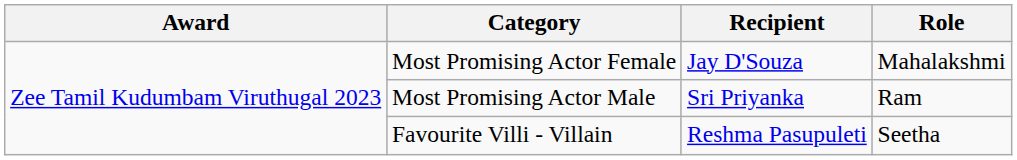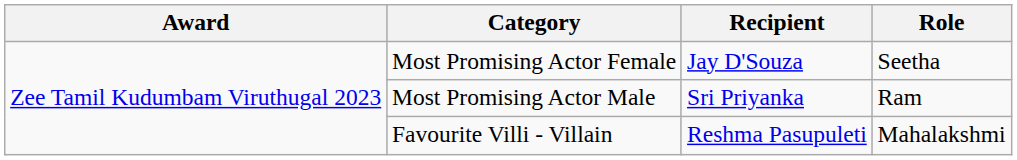Most Promising Actor Female | Role: Mahalakshmi -> Seetha
Favourite Villi - Villain | Role: Seetha -> Mahalakshmi
